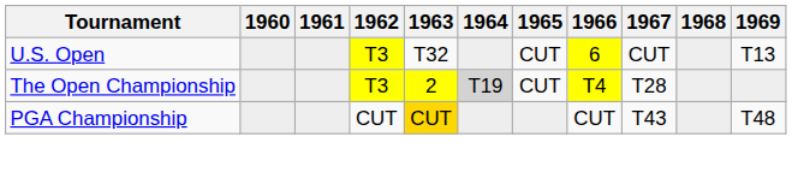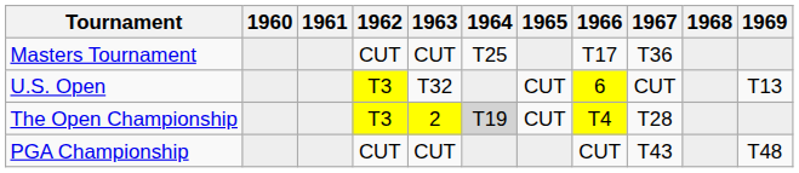+ row: Masters Tournament | CUT | CUT | T25 | T17 | T36
PGA Championship | 1963: gold background -> no background
